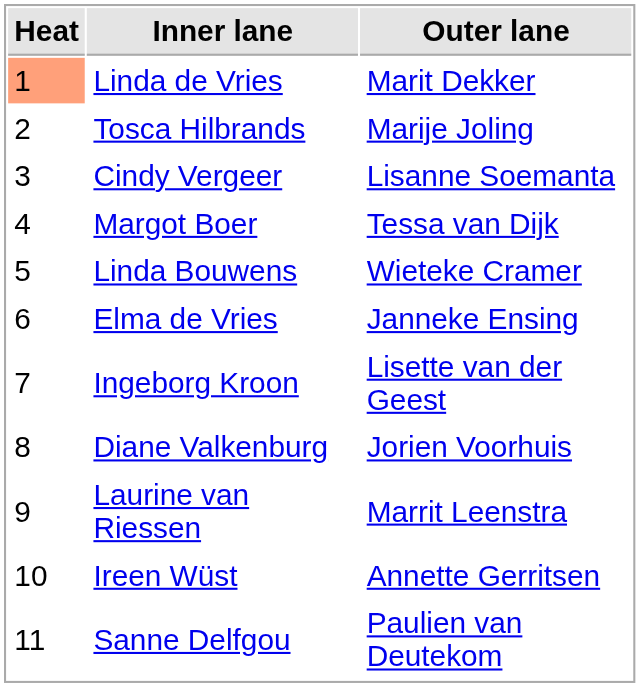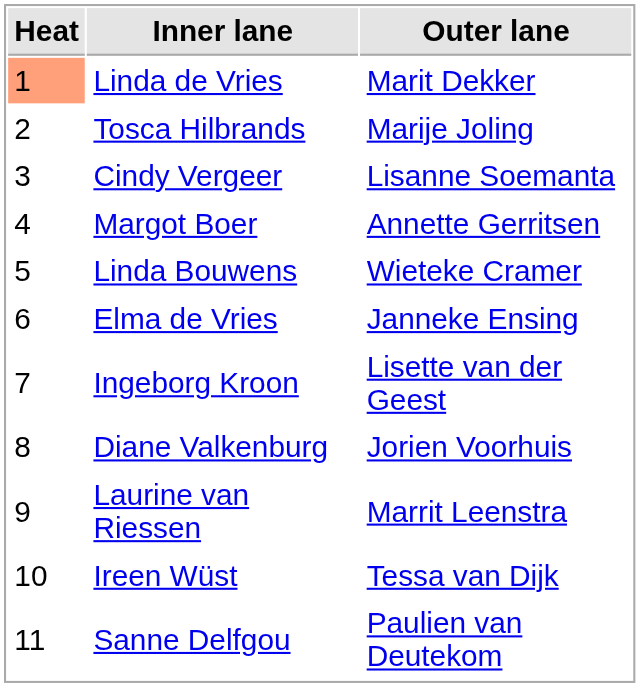Margot Boer | Outer lane: Tessa van Dijk -> Annette Gerritsen
Ireen Wüst | Outer lane: Annette Gerritsen -> Tessa van Dijk
